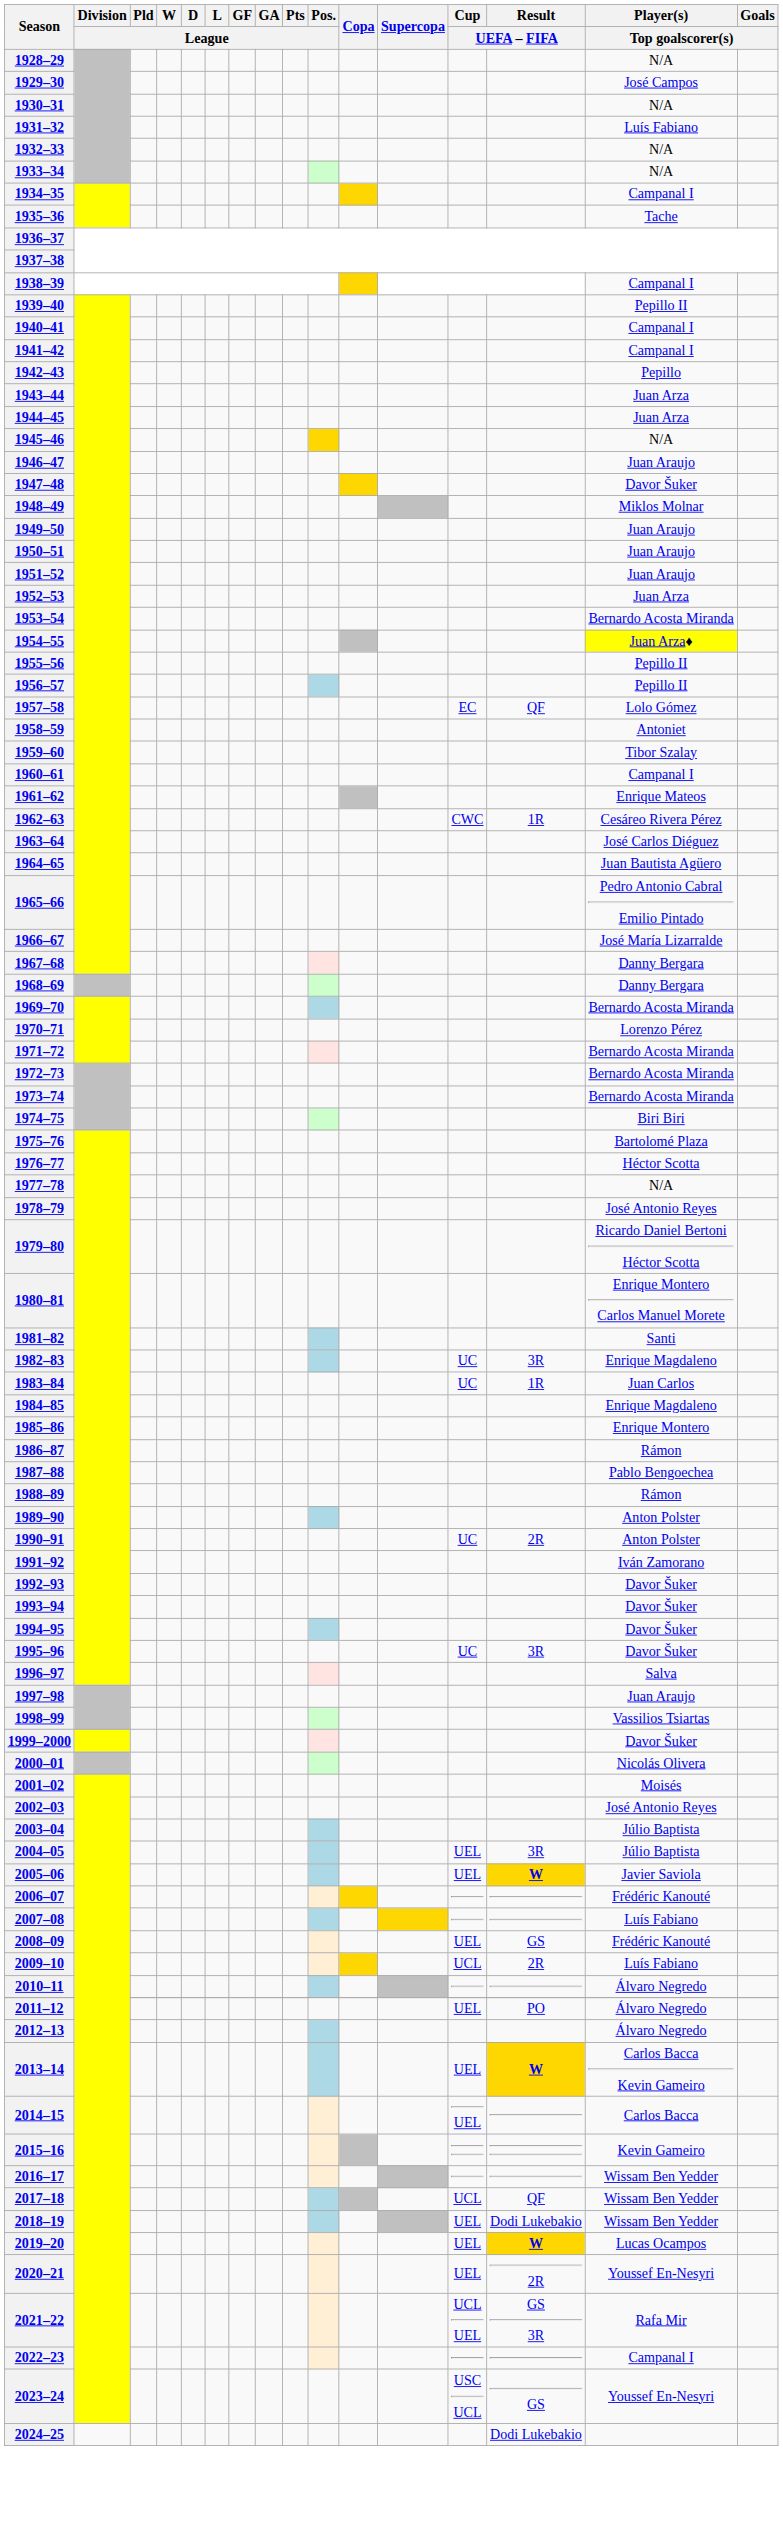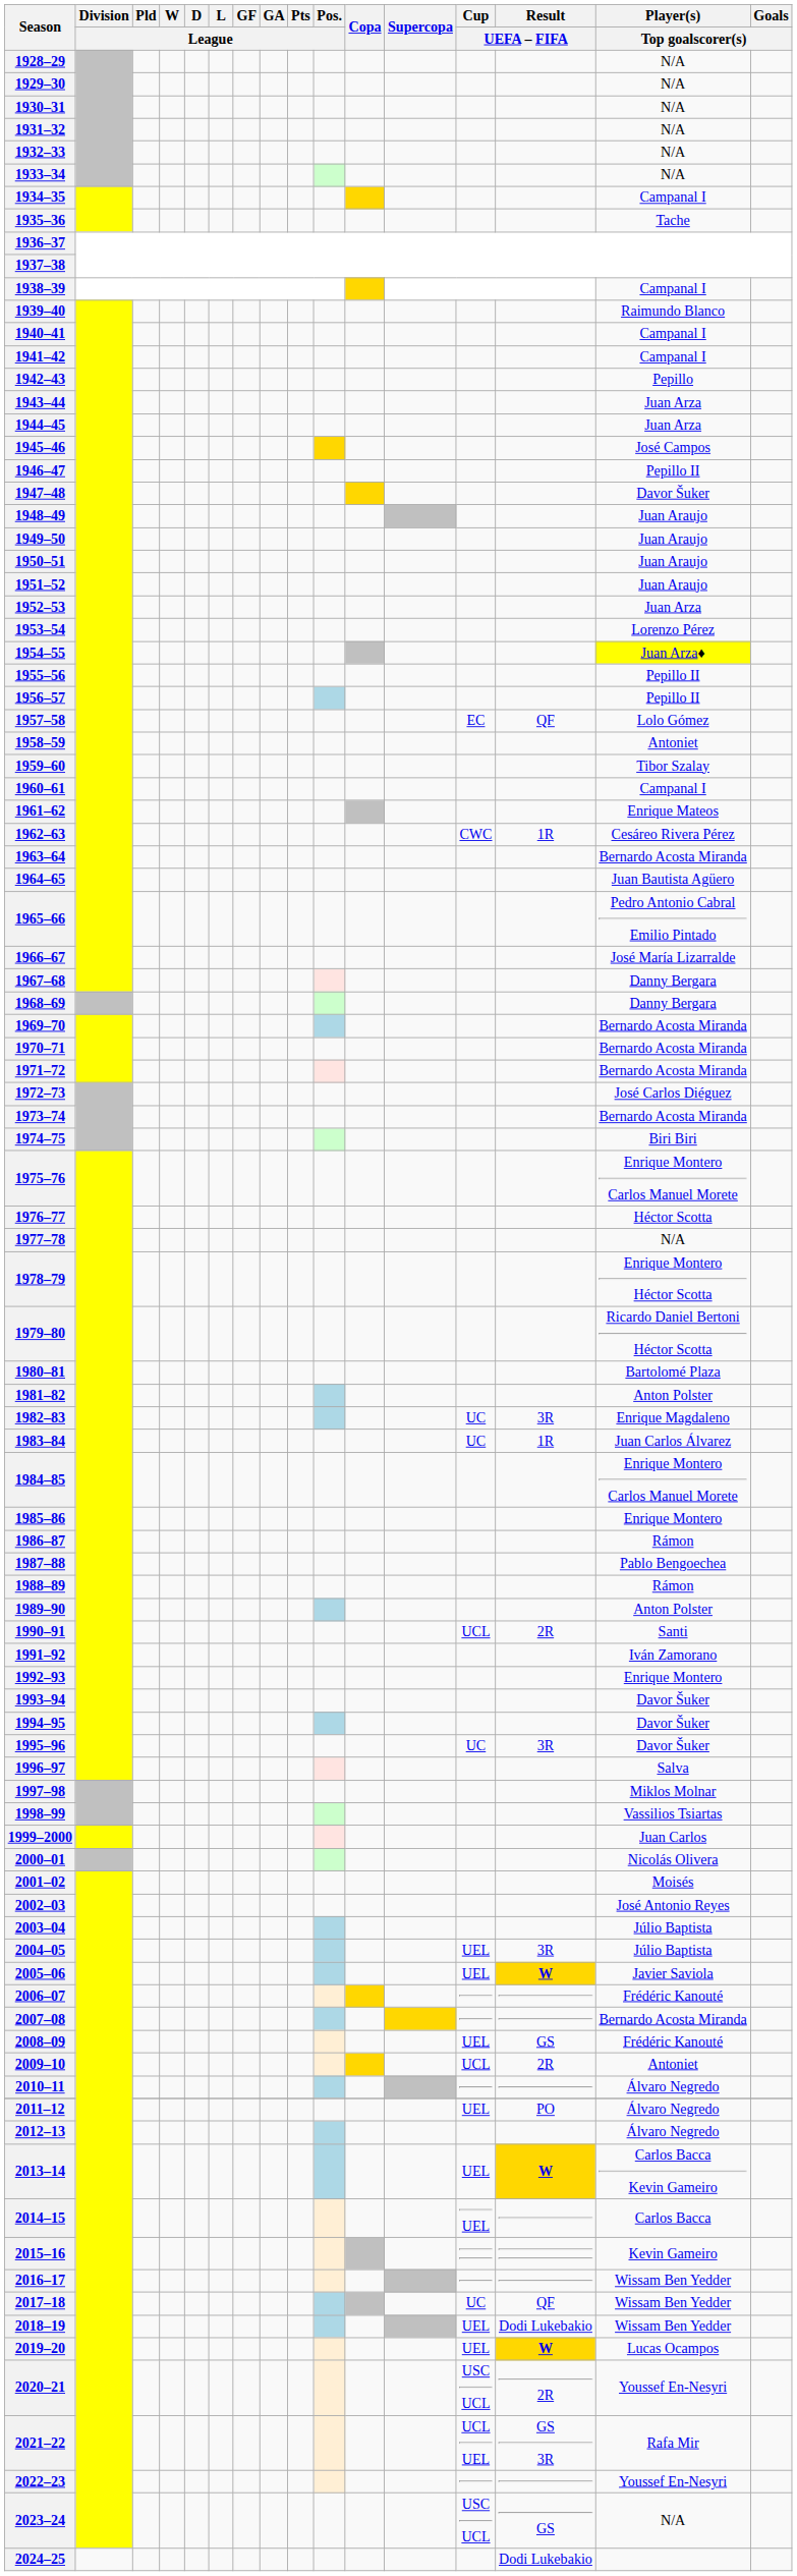1929–30 | Player(s) / Top goalscorer(s): José Campos -> N/A
1931–32 | Player(s) / Top goalscorer(s): Luís Fabiano -> N/A
1939–40 | Player(s) / Top goalscorer(s): Pepillo II -> Raimundo Blanco
1945–46 | Player(s) / Top goalscorer(s): N/A -> José Campos
1946–47 | Player(s) / Top goalscorer(s): Juan Araujo -> Pepillo II
1948–49 | Player(s) / Top goalscorer(s): Miklos Molnar -> Juan Araujo
1953–54 | Player(s) / Top goalscorer(s): Bernardo Acosta Miranda -> Lorenzo Pérez
1963–64 | Player(s) / Top goalscorer(s): José Carlos Diéguez -> Bernardo Acosta Miranda
1970–71 | Player(s) / Top goalscorer(s): Lorenzo Pérez -> Bernardo Acosta Miranda
1972–73 | Player(s) / Top goalscorer(s): Bernardo Acosta Miranda -> José Carlos Diéguez
1975–76 | Player(s) / Top goalscorer(s): Bartolomé Plaza -> Enrique Montero Carlos Manuel Morete
1978–79 | Player(s) / Top goalscorer(s): José Antonio Reyes -> Enrique Montero Héctor Scotta
1980–81 | Player(s) / Top goalscorer(s): Enrique Montero Carlos Manuel Morete -> Bartolomé Plaza
1981–82 | Player(s) / Top goalscorer(s): Santi -> Anton Polster
1983–84 | Player(s) / Top goalscorer(s): Juan Carlos -> Juan Carlos Álvarez
1984–85 | Player(s) / Top goalscorer(s): Enrique Magdaleno -> Enrique Montero Carlos Manuel Morete
1990–91 | Cup / UEFA – FIFA: UC -> UCL
1990–91 | Player(s) / Top goalscorer(s): Anton Polster -> Santi
1992–93 | Player(s) / Top goalscorer(s): Davor Šuker -> Enrique Montero
1997–98 | Player(s) / Top goalscorer(s): Juan Araujo -> Miklos Molnar
1999–2000 | Player(s) / Top goalscorer(s): Davor Šuker -> Juan Carlos
2007–08 | Player(s) / Top goalscorer(s): Luís Fabiano -> Bernardo Acosta Miranda
2009–10 | Player(s) / Top goalscorer(s): Luís Fabiano -> Antoniet
2017–18 | Cup / UEFA – FIFA: UCL -> UC
2020–21 | Cup / UEFA – FIFA: UEL -> USC UCL
2022–23 | Player(s) / Top goalscorer(s): Campanal I -> Youssef En-Nesyri
2023–24 | Player(s) / Top goalscorer(s): Youssef En-Nesyri -> N/A
